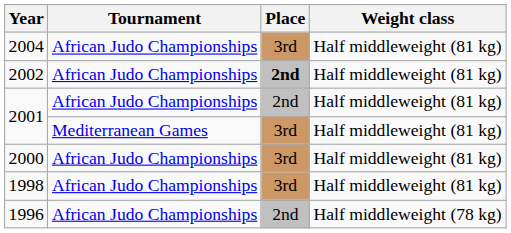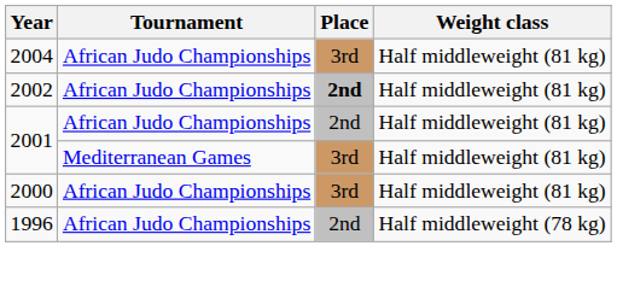- row: 1998 | African Judo Championships | 3rd | Half middleweight (81 kg)
